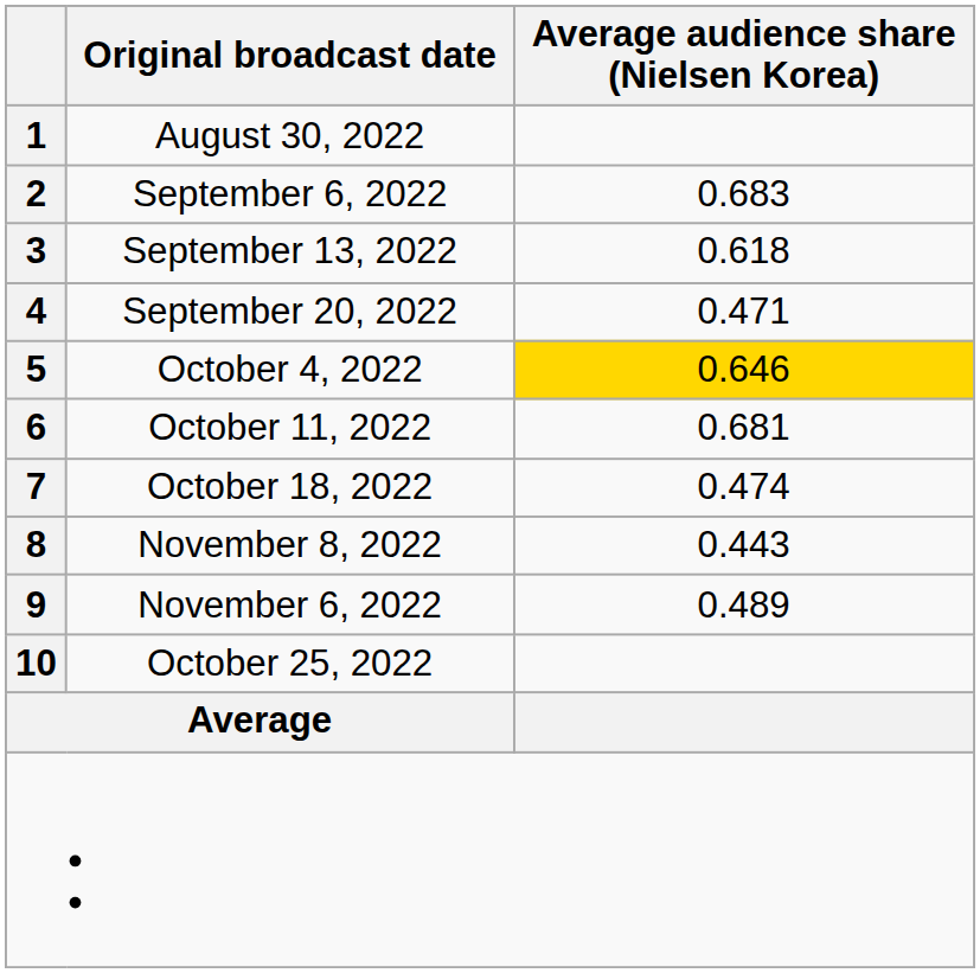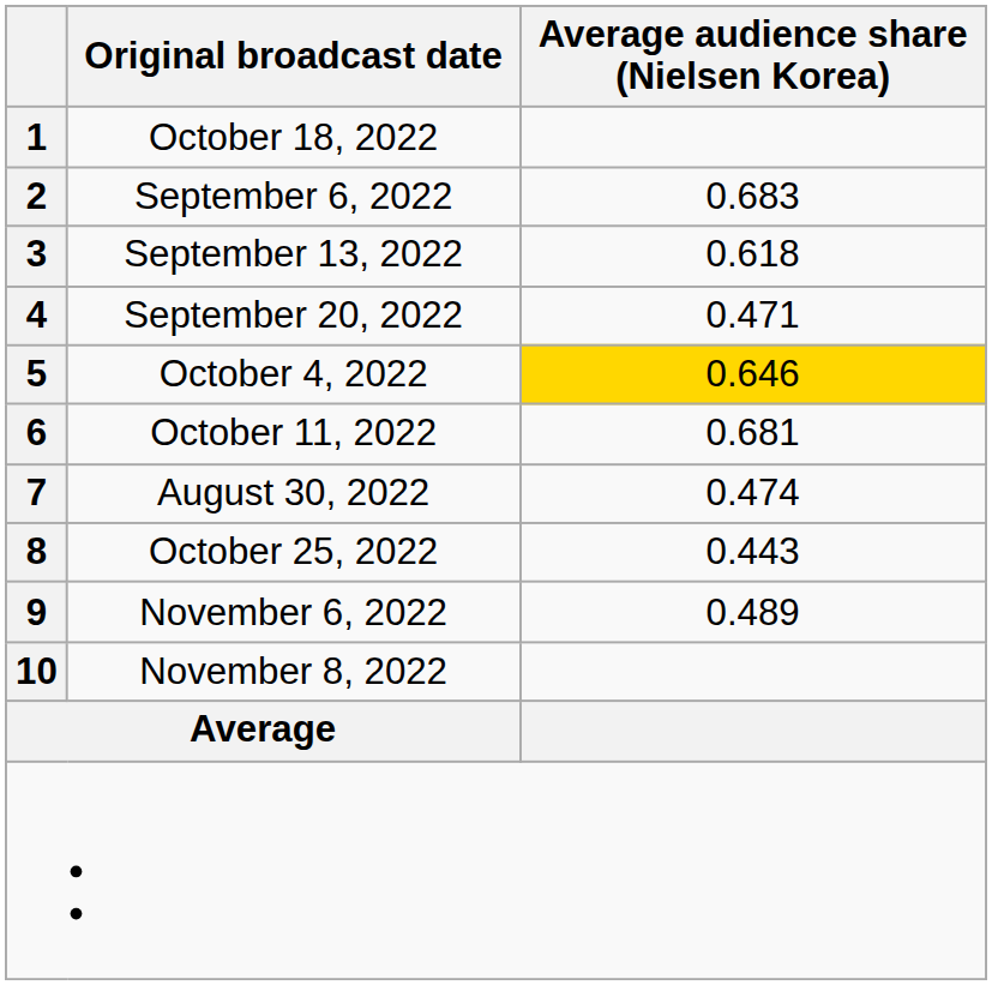1 | Original broadcast date: August 30, 2022 -> October 18, 2022
7 | Original broadcast date: October 18, 2022 -> August 30, 2022
8 | Original broadcast date: November 8, 2022 -> October 25, 2022
10 | Original broadcast date: October 25, 2022 -> November 8, 2022
